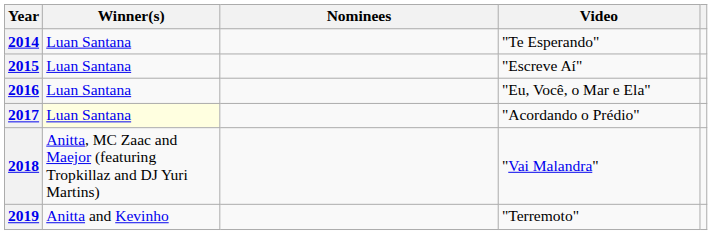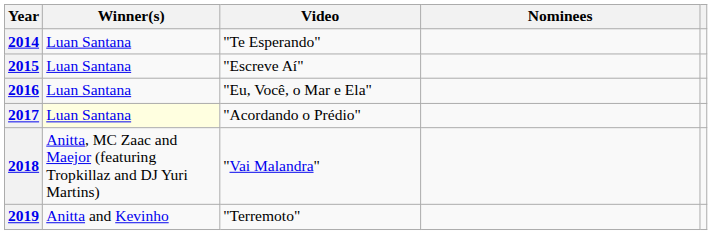columns swapped: Video <-> Nominees
